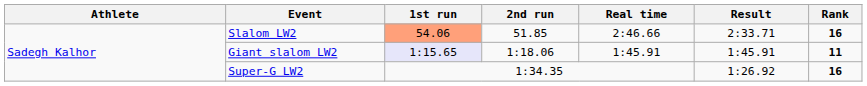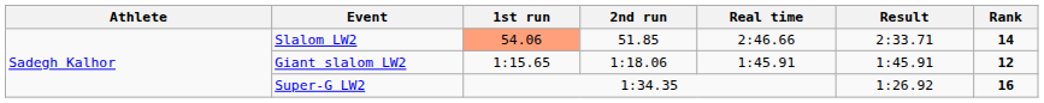Slalom LW2 | Rank: 16 -> 14
Giant slalom LW2 | 1st run: lavender background -> no background
Giant slalom LW2 | Rank: 11 -> 12
